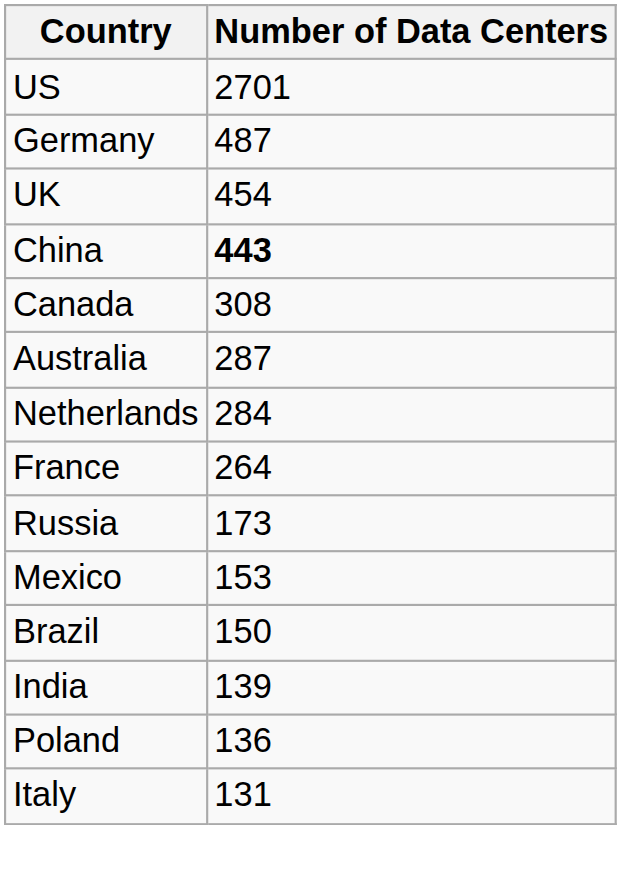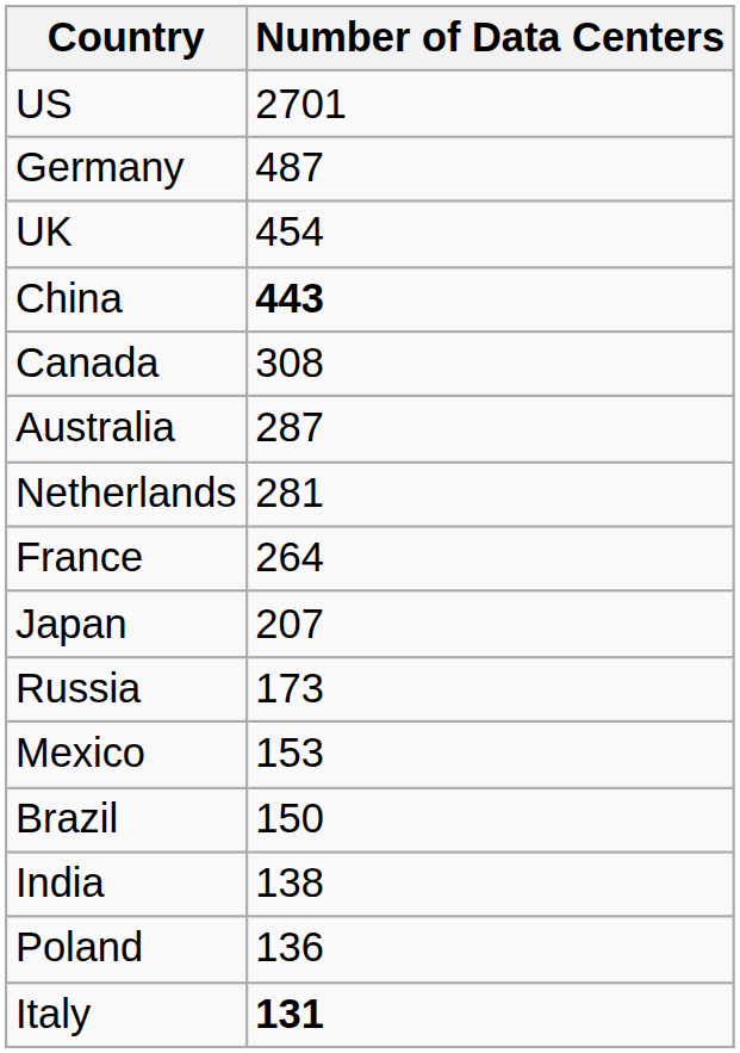Netherlands | Number of Data Centers: 284 -> 281
+ row: Japan | 207
India | Number of Data Centers: 139 -> 138
Italy | Number of Data Centers: normal -> bold
